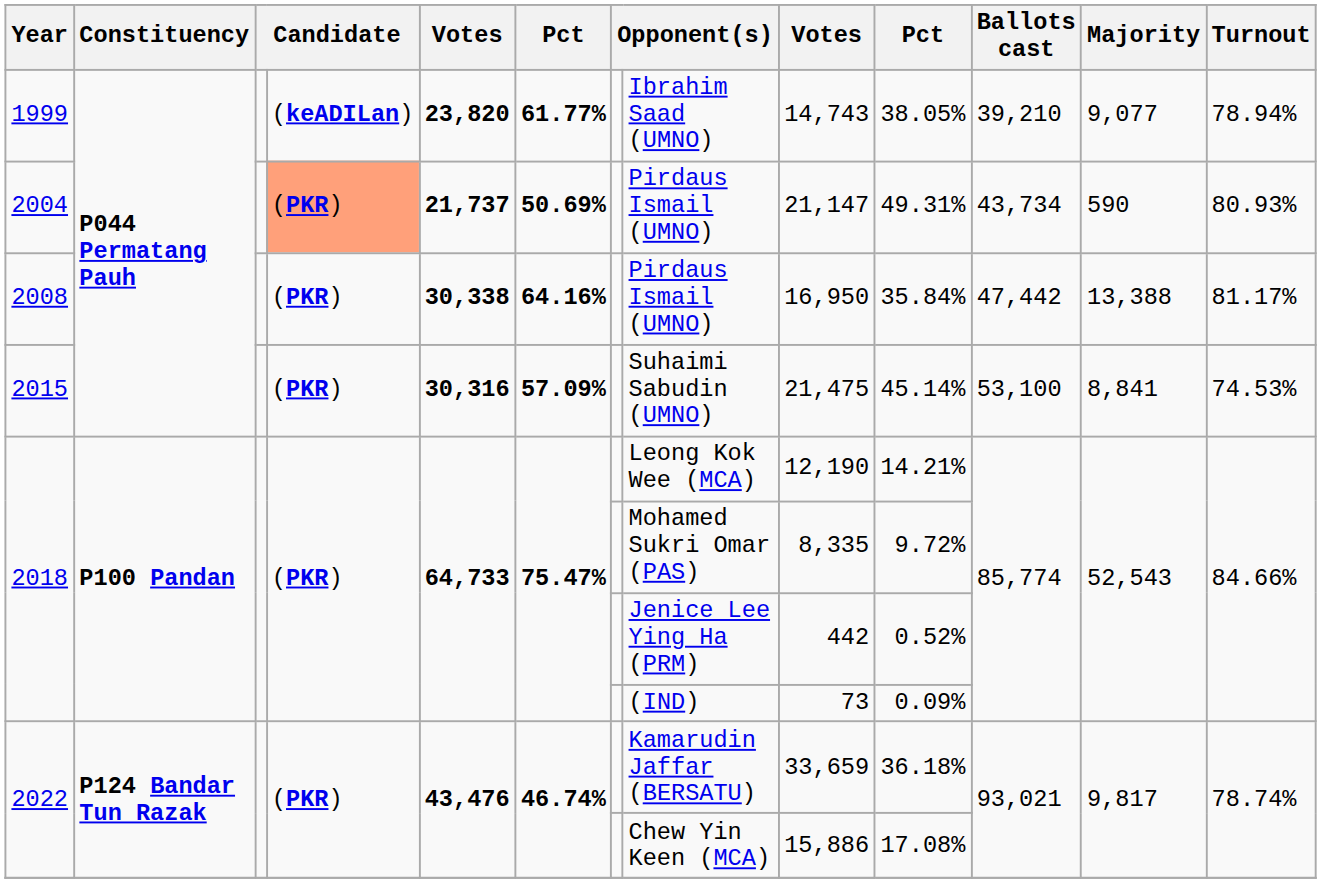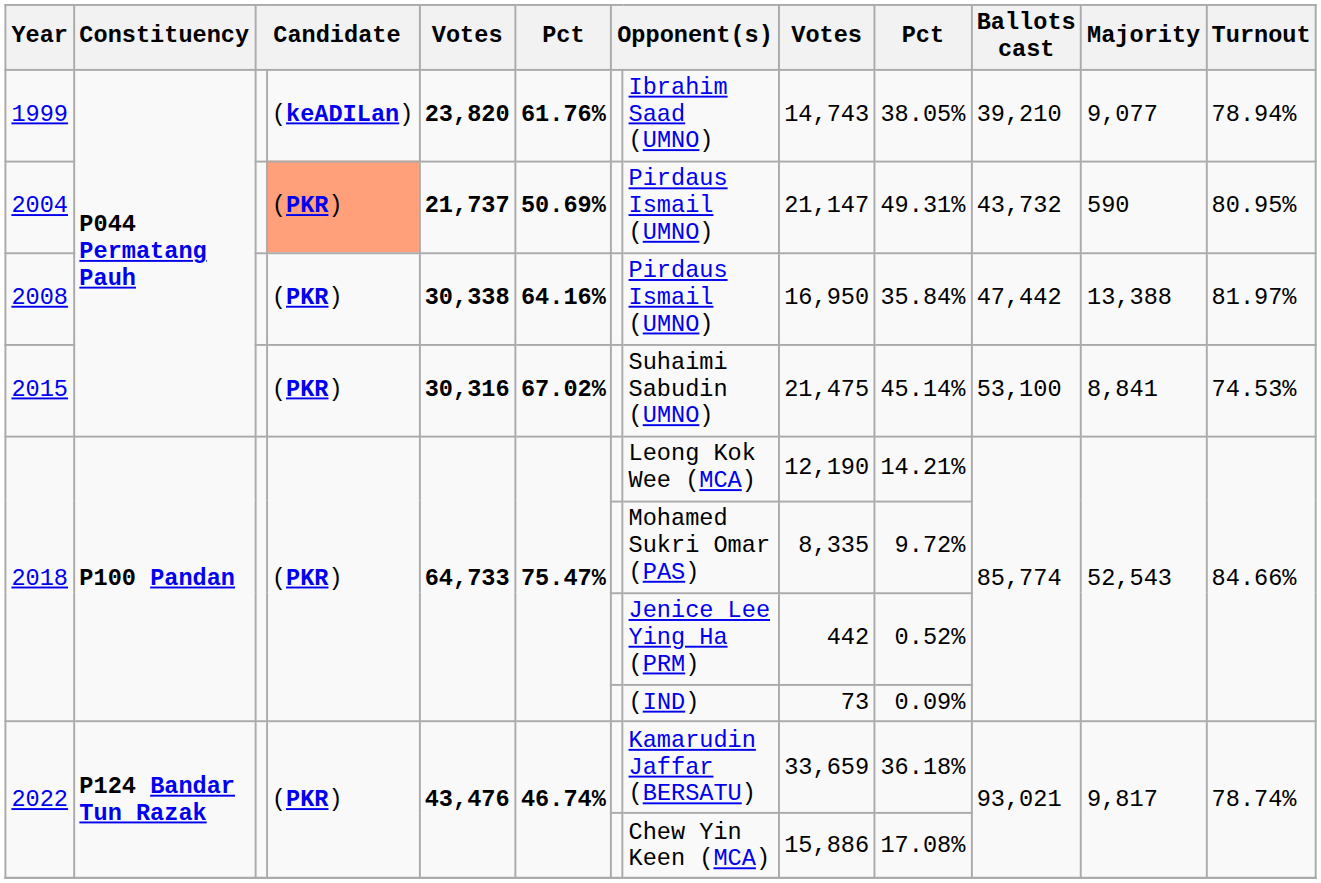1999 | column 6: 61.77% -> 61.76%
2004 | Ballots cast: 43,734 -> 43,732
2004 | Turnout: 80.93% -> 80.95%
2008 | Turnout: 81.17% -> 81.97%
2015 | column 6: 57.09% -> 67.02%
